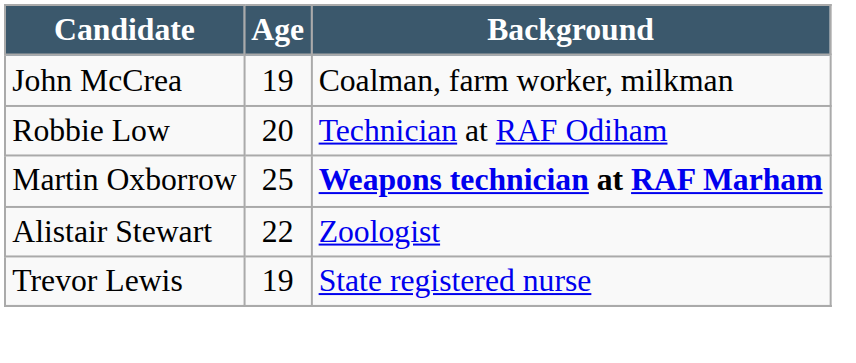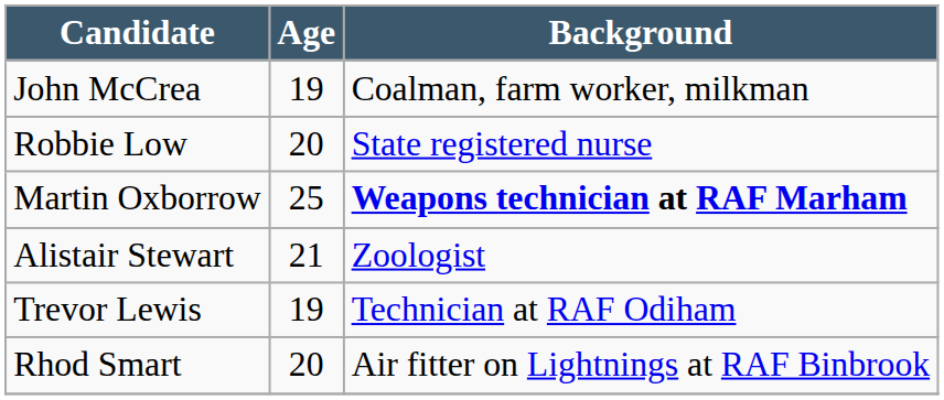Robbie Low | Background: Technician at RAF Odiham -> State registered nurse
Alistair Stewart | Age: 22 -> 21
Trevor Lewis | Background: State registered nurse -> Technician at RAF Odiham
+ row: Rhod Smart | 20 | Air fitter on Lightnings at RAF Binbrook
